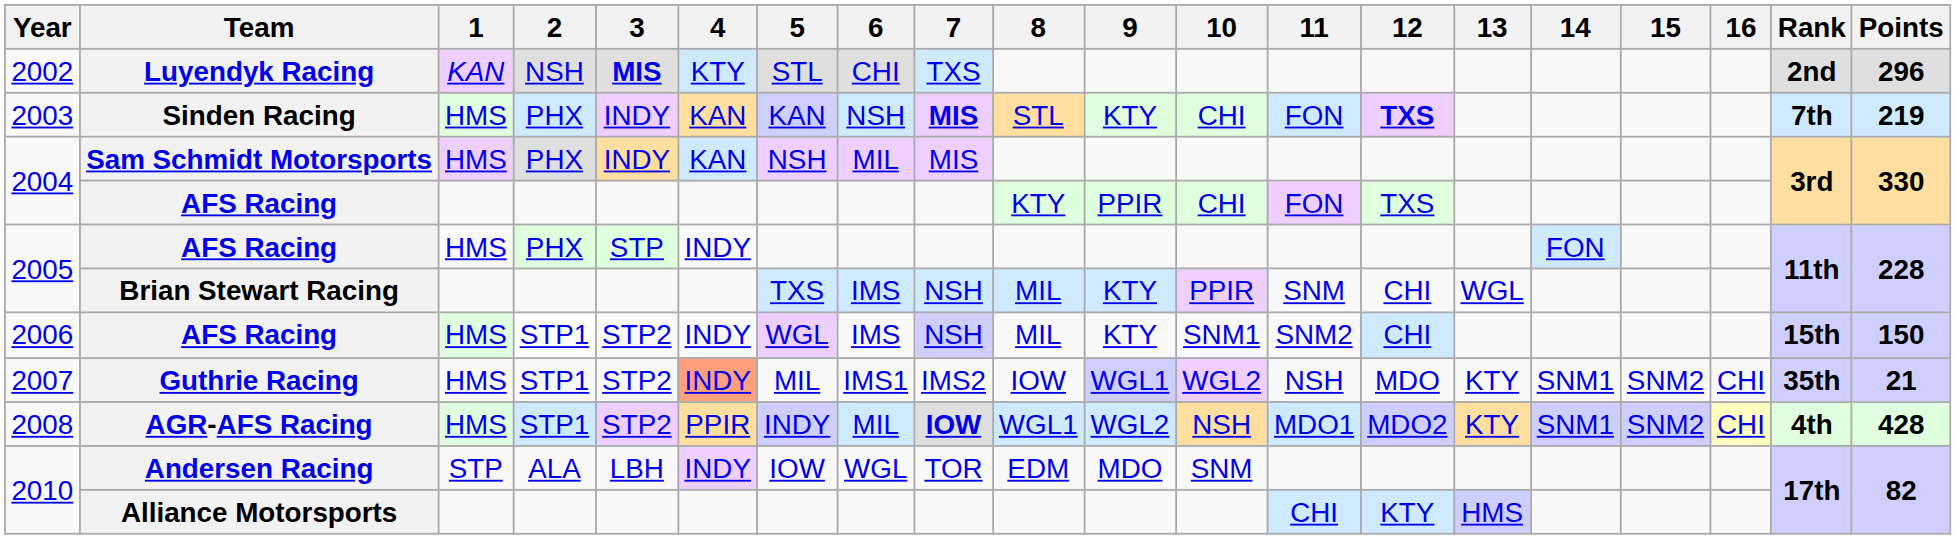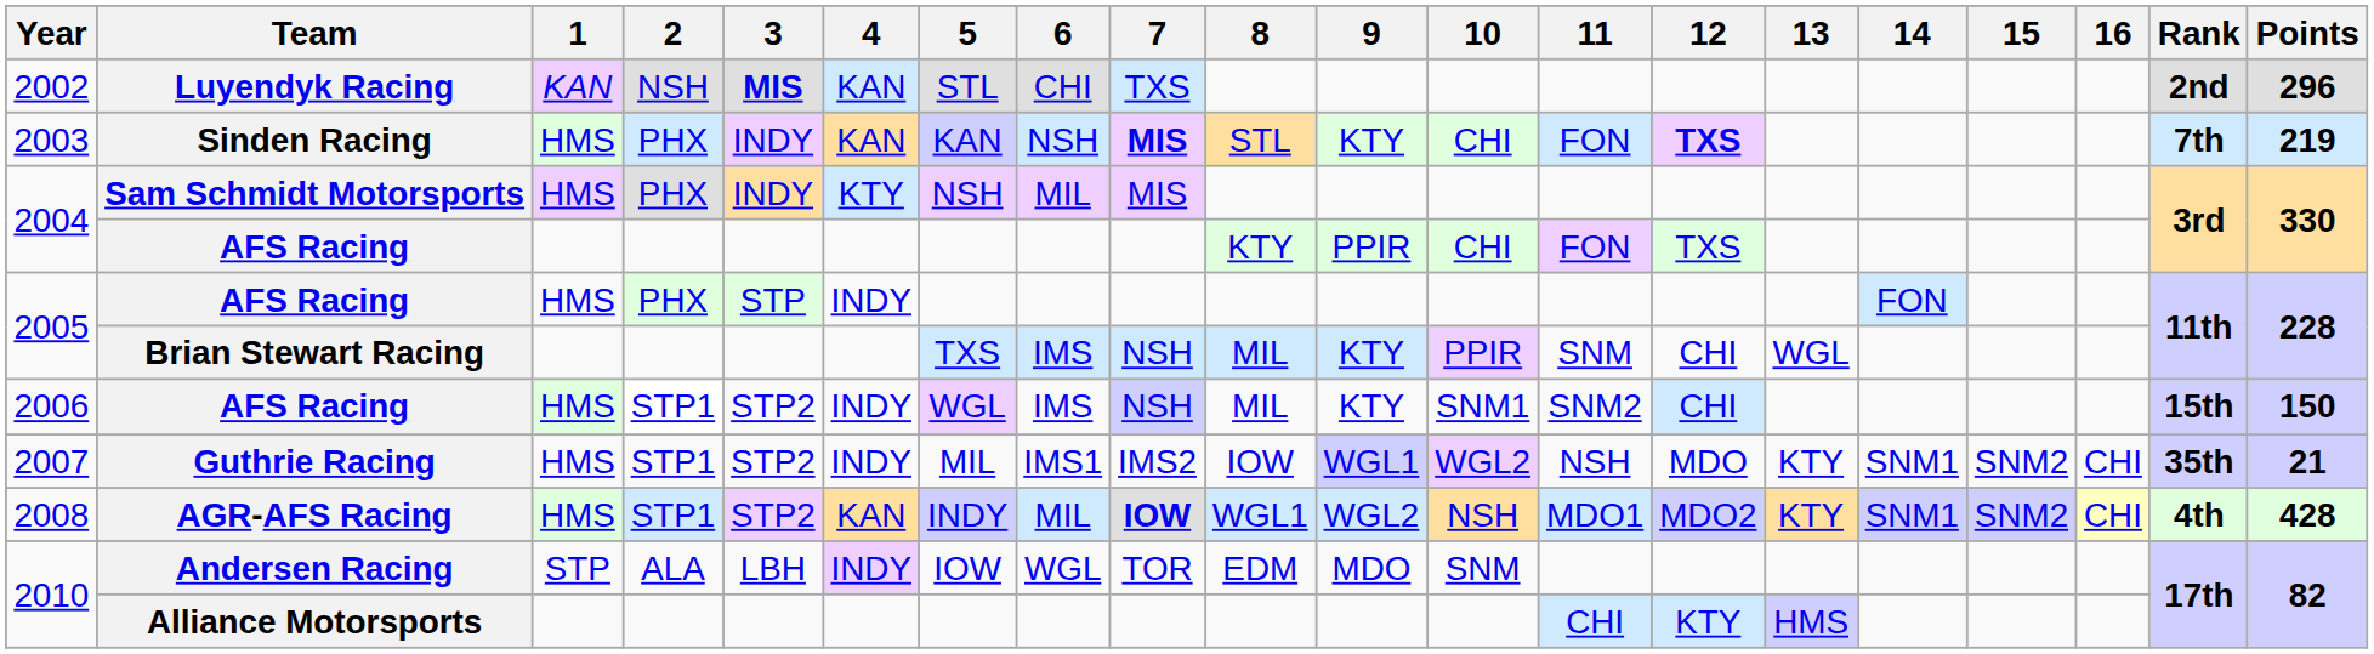Luyendyk Racing | 4: KTY -> KAN
Sam Schmidt Motorsports | 4: KAN -> KTY
Guthrie Racing | 4: lightsalmon background -> no background
AGR-AFS Racing | 4: PPIR -> KAN
